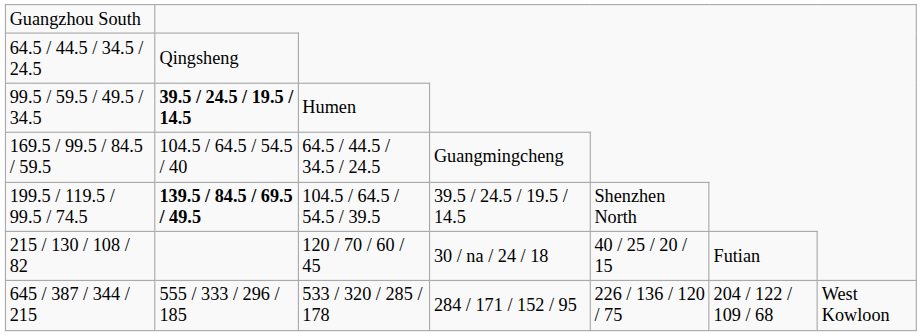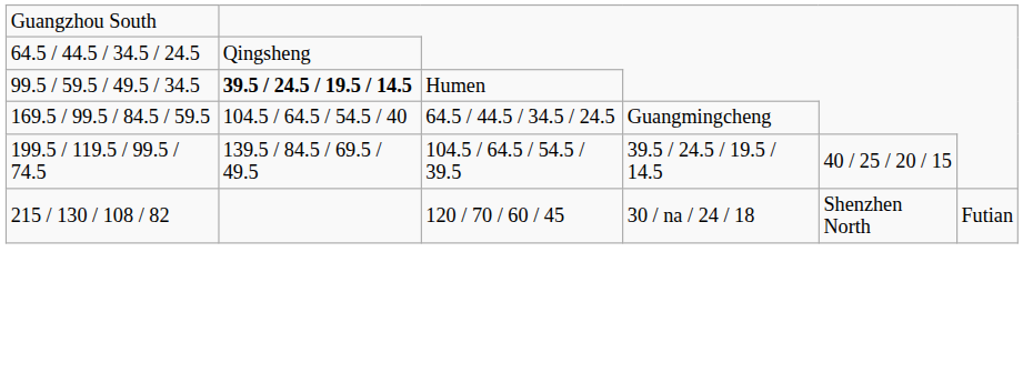199.5 / 119.5 / 99.5 / 74.5 | column 2: bold -> normal
199.5 / 119.5 / 99.5 / 74.5 | column 5: Shenzhen North -> 40 / 25 / 20 / 15
215 / 130 / 108 / 82 | column 5: 40 / 25 / 20 / 15 -> Shenzhen North
- row: 645 / 387 / 344 / 215 | 555 / 333 / 296 / 185 | 533 / 320 / 285 / 178 | 284 / 171 / 152 / 95 | 226 / 136 / 120 / 75 | 204 / 122 / 109 / 68 | West Kowloon
